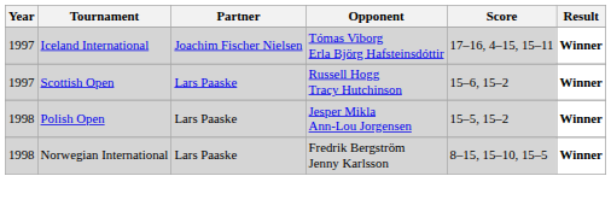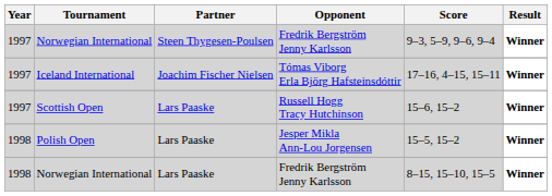+ row: 1997 | Norwegian International | Steen Thygesen-Poulsen | Fredrik Bergström Jenny Karlsson | 9–3, 5–9, 9–6, 9–4 | Winner
